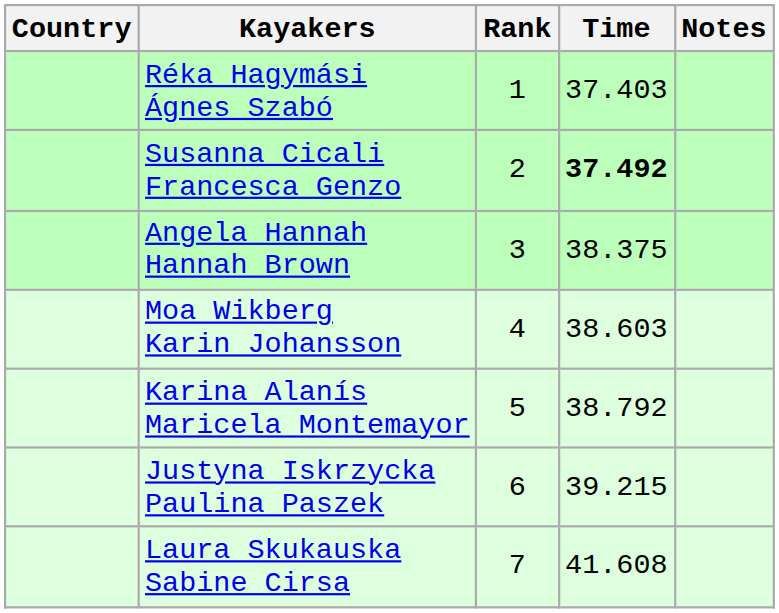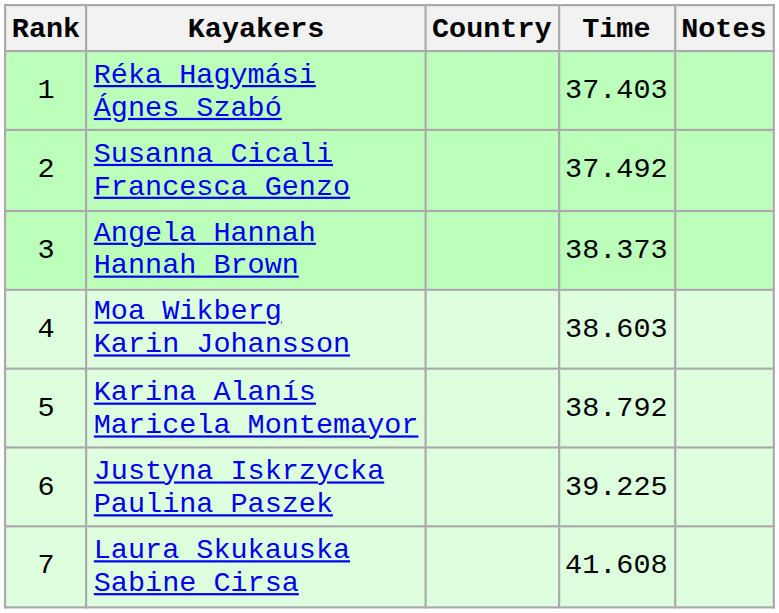columns swapped: Rank <-> Country
Susanna Cicali Francesca Genzo | Time: bold -> normal
Angela Hannah Hannah Brown | Time: 38.375 -> 38.373
Justyna Iskrzycka Paulina Paszek | Time: 39.215 -> 39.225
